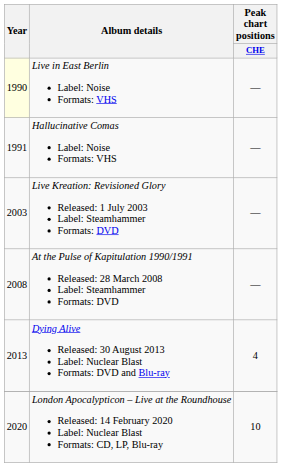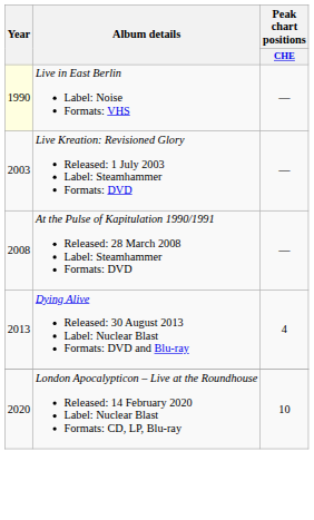- row: 1991 | Hallucinative Comas Label: Noise Formats: VHS | —
